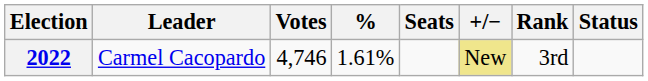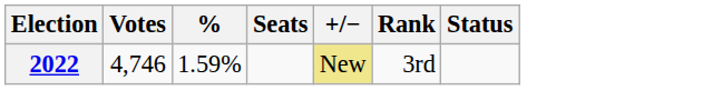- column: Leader | Carmel Cacopardo
2022 | %: 1.61% -> 1.59%
